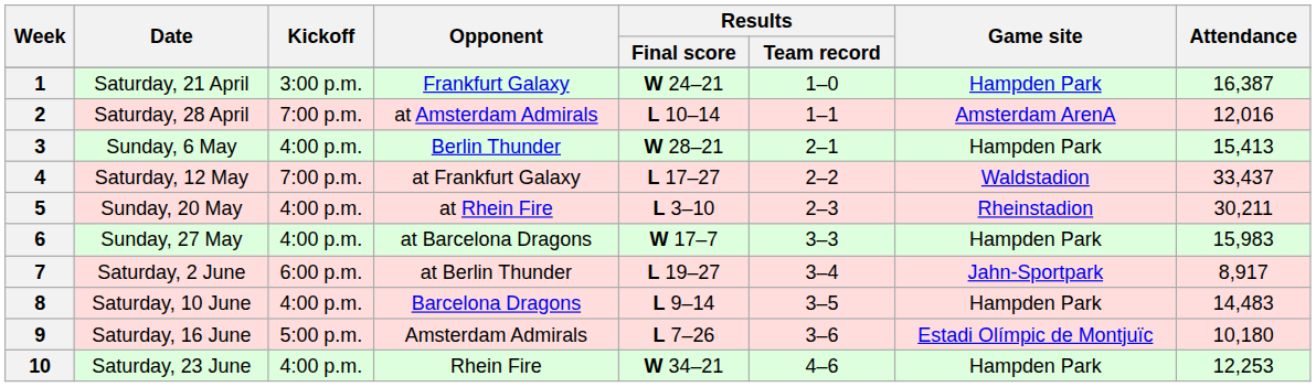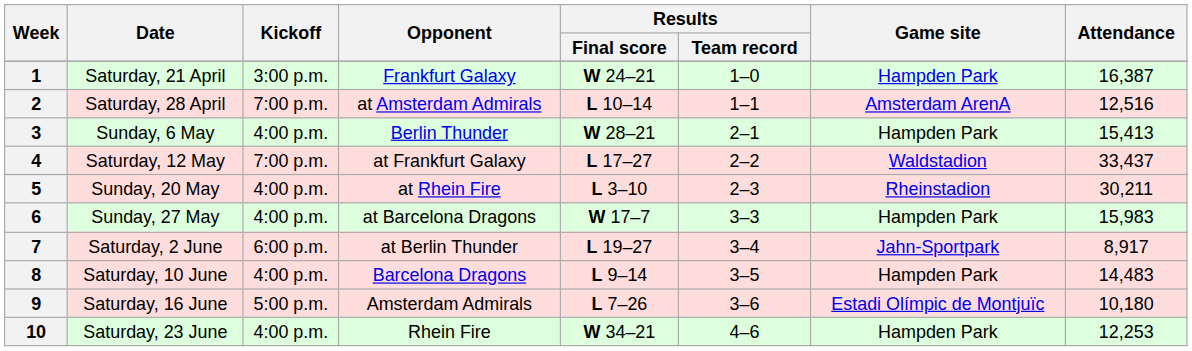2 | Attendance: 12,016 -> 12,516
